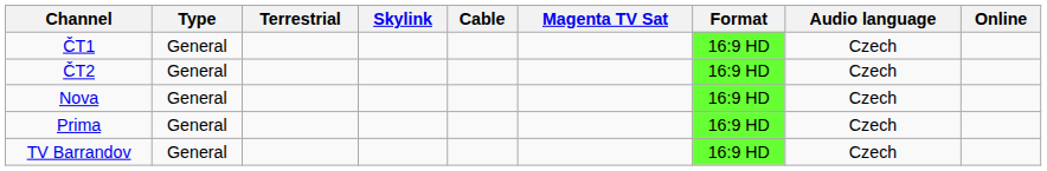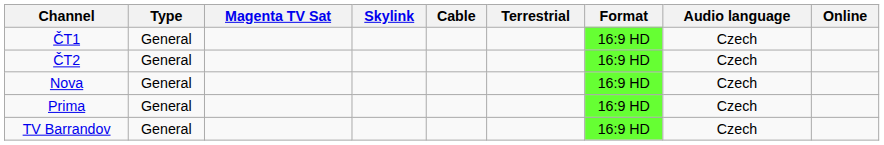columns swapped: Magenta TV Sat <-> Terrestrial
